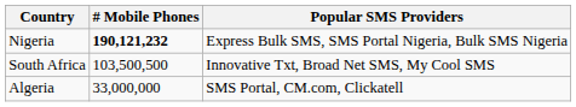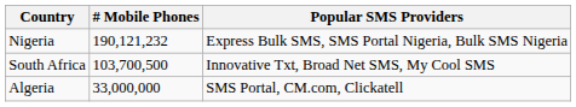Nigeria | # Mobile Phones: bold -> normal
South Africa | # Mobile Phones: 103,500,500 -> 103,700,500
